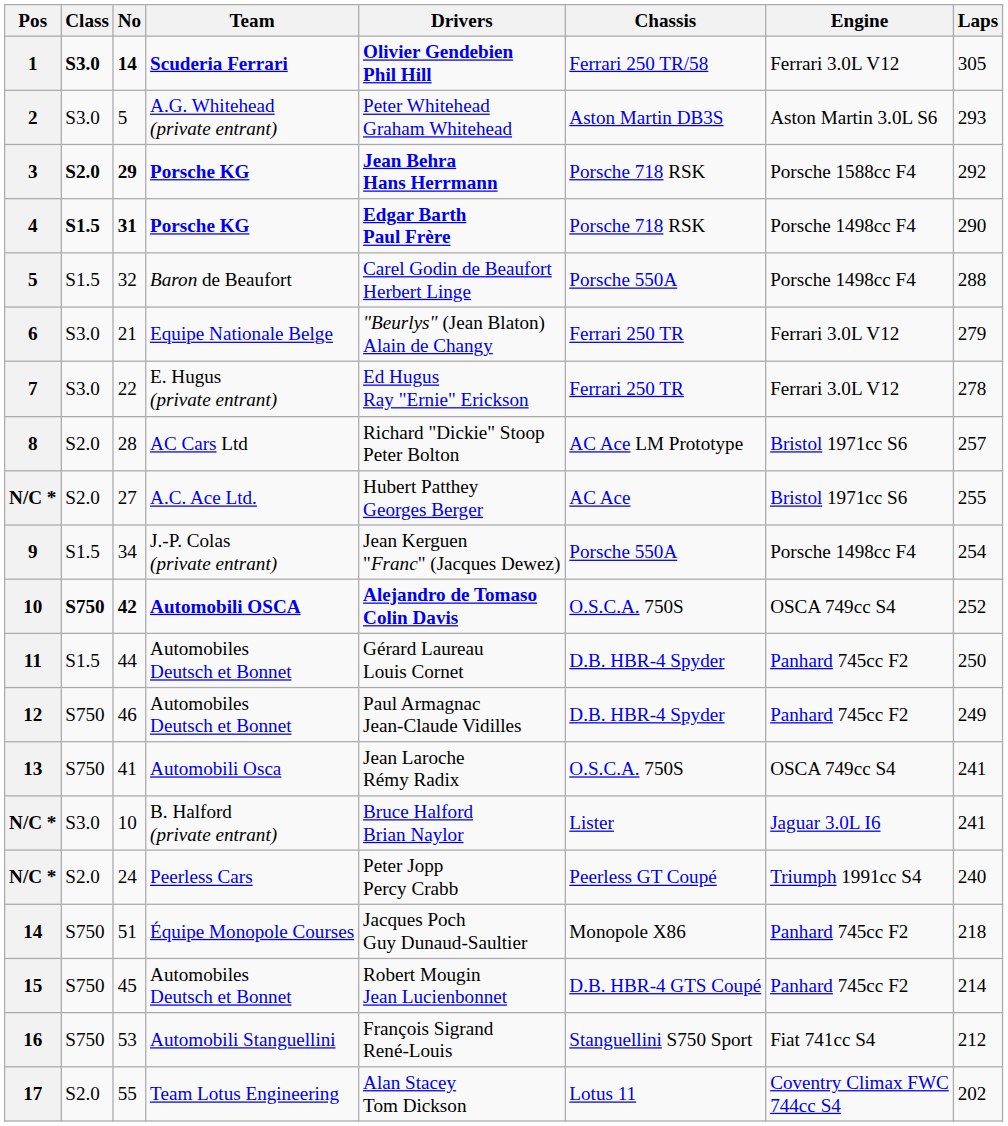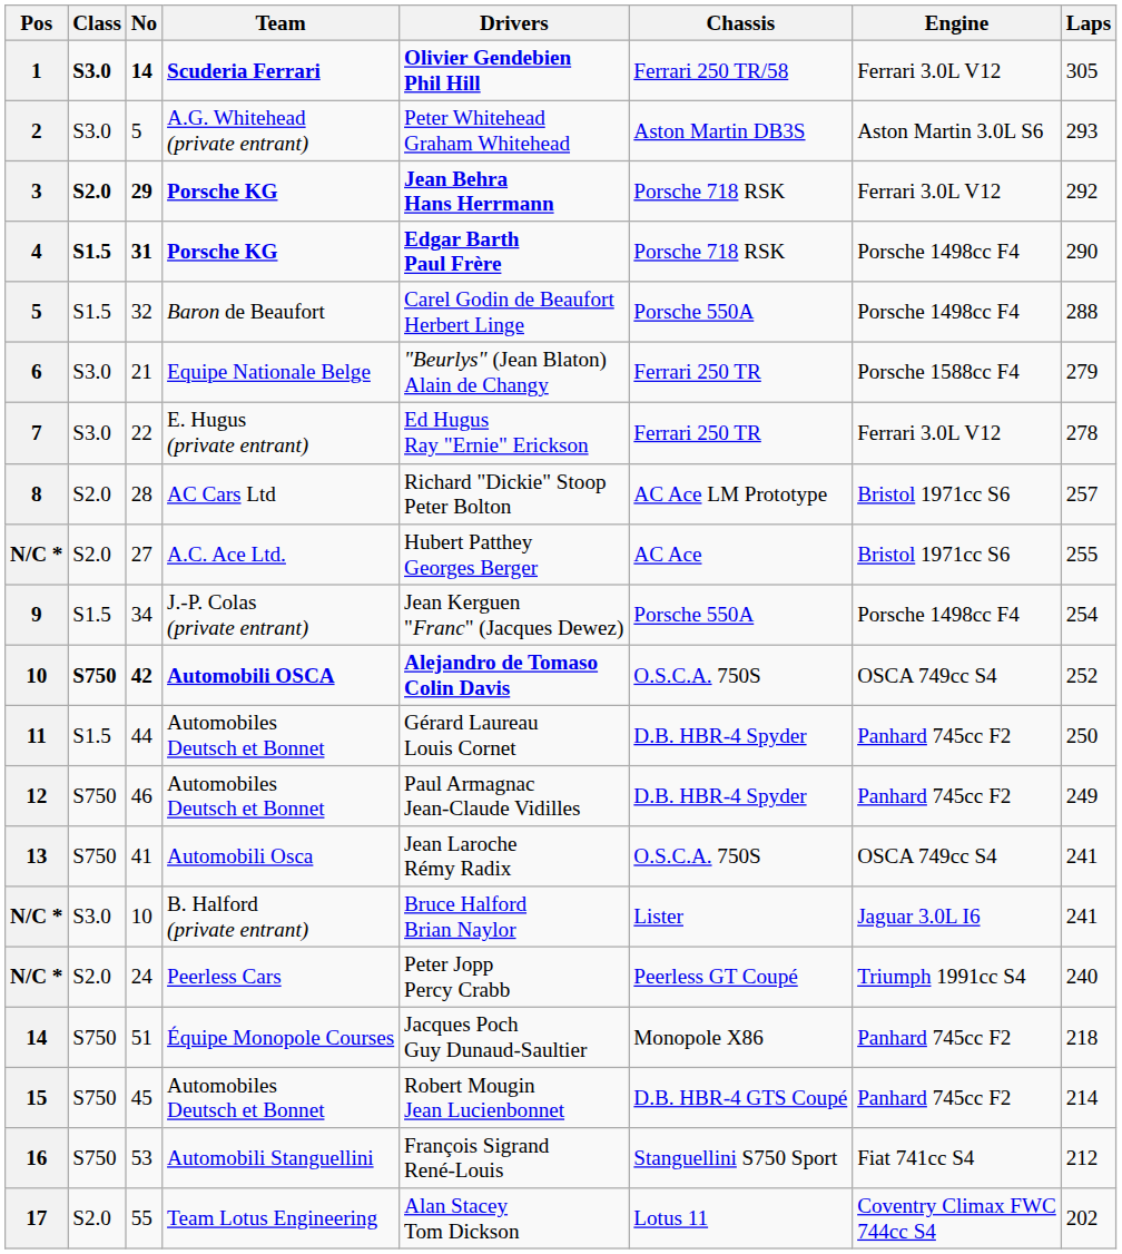3 | Engine: Porsche 1588cc F4 -> Ferrari 3.0L V12
6 | Engine: Ferrari 3.0L V12 -> Porsche 1588cc F4
